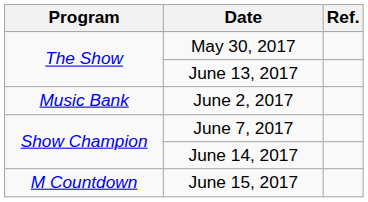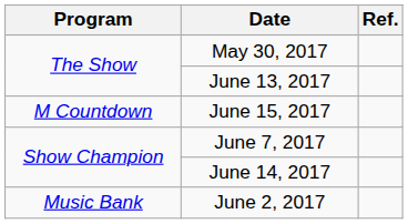rows swapped: June 2, 2017 <-> June 15, 2017
